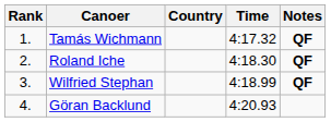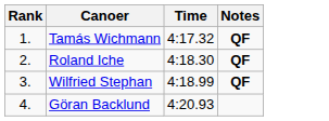- column: Country
